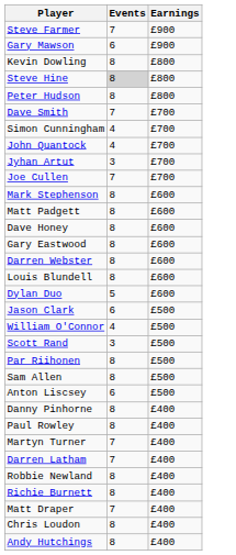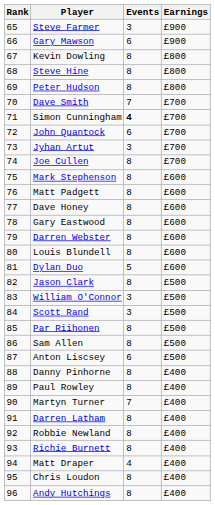+ column: Rank | 65 | 66 | 67 | 68 | 69 | 70 | 71 | 72 | 73 | 74 | 75 | 76 | 77 | 78 | 79 | 80 | 81 | 82 | 83 | 84 | 85 | 86 | 87 | 88 | 89 | 90 | 91 | 92 | 93 | 94 | 95 | 96
Steve Farmer | Events: 7 -> 3
Steve Hine | Events: lightgrey background -> no background
Simon Cunningham | Events: normal -> bold
John Quantock | Events: 4 -> 6
Joe Cullen | Events: 7 -> 8
Jason Clark | Events: 6 -> 8
William O'Connor | Events: 4 -> 3
Darren Latham | Events: 7 -> 8
Matt Draper | Events: 7 -> 4
